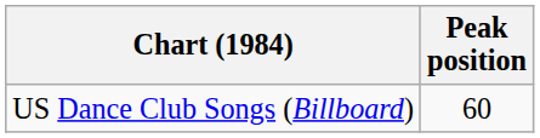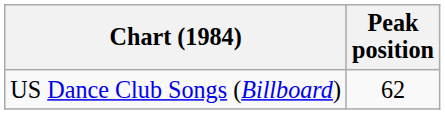US Dance Club Songs (Billboard) | Peak position: 60 -> 62
